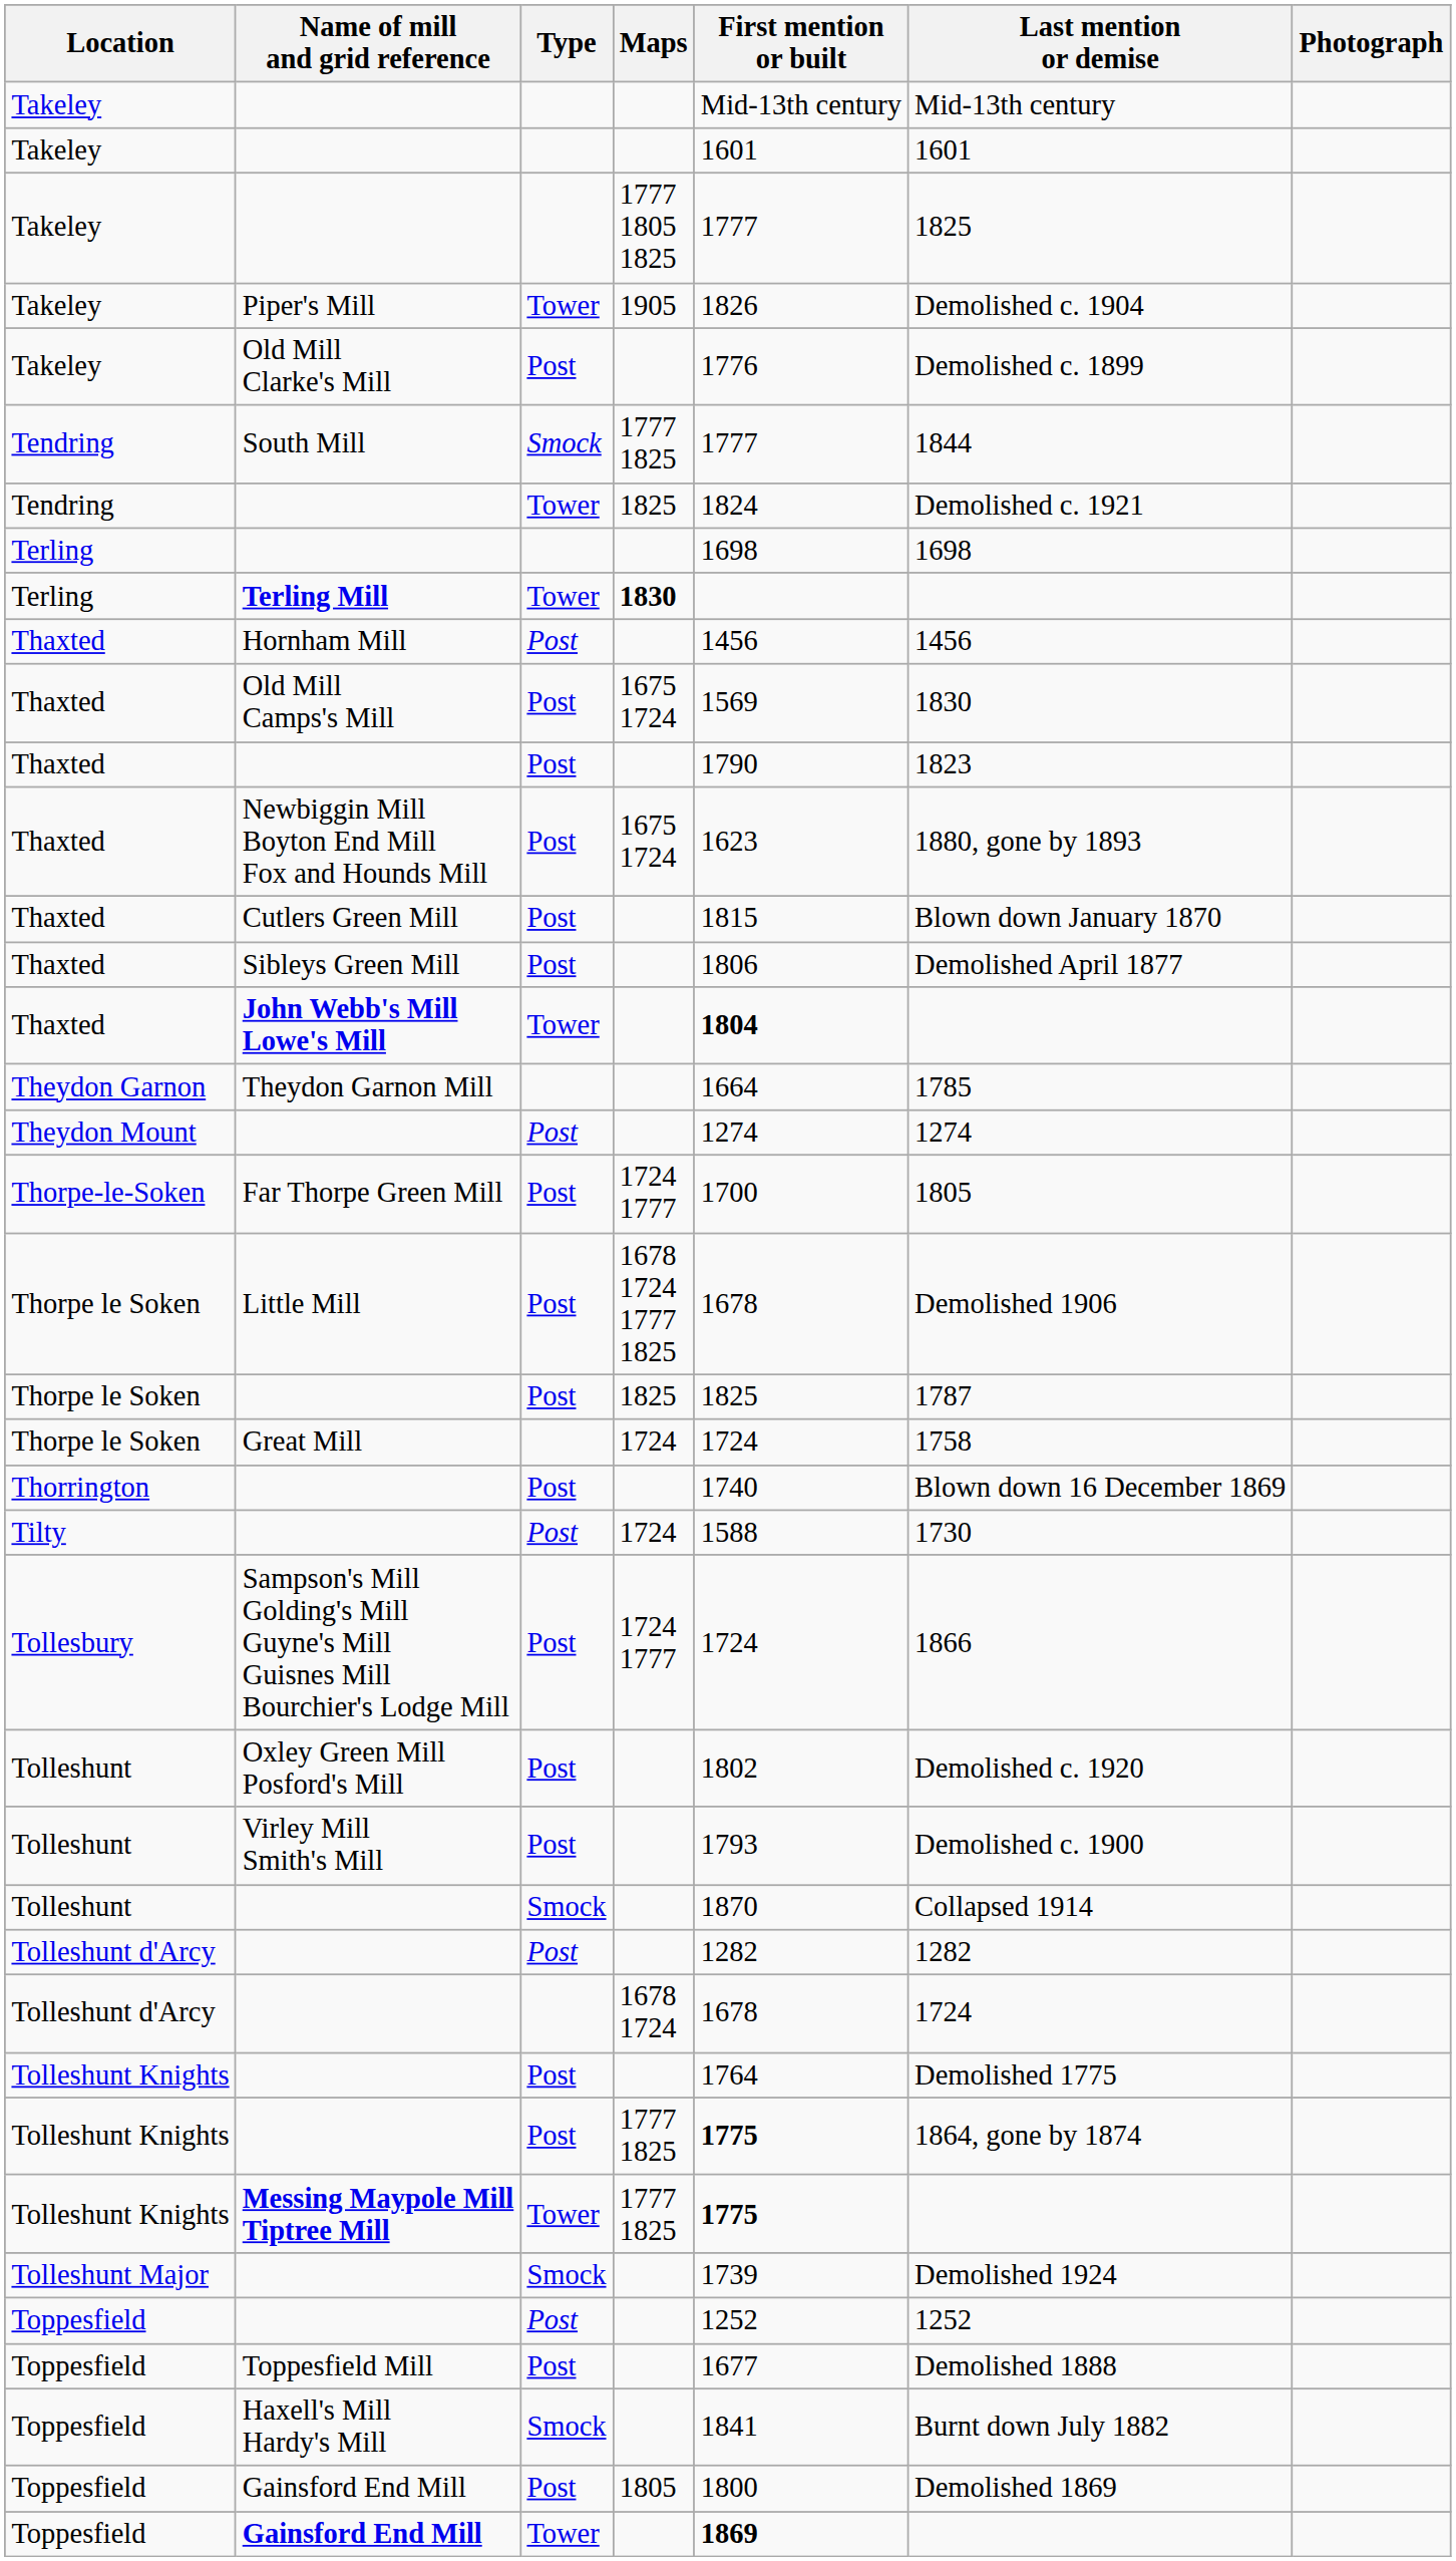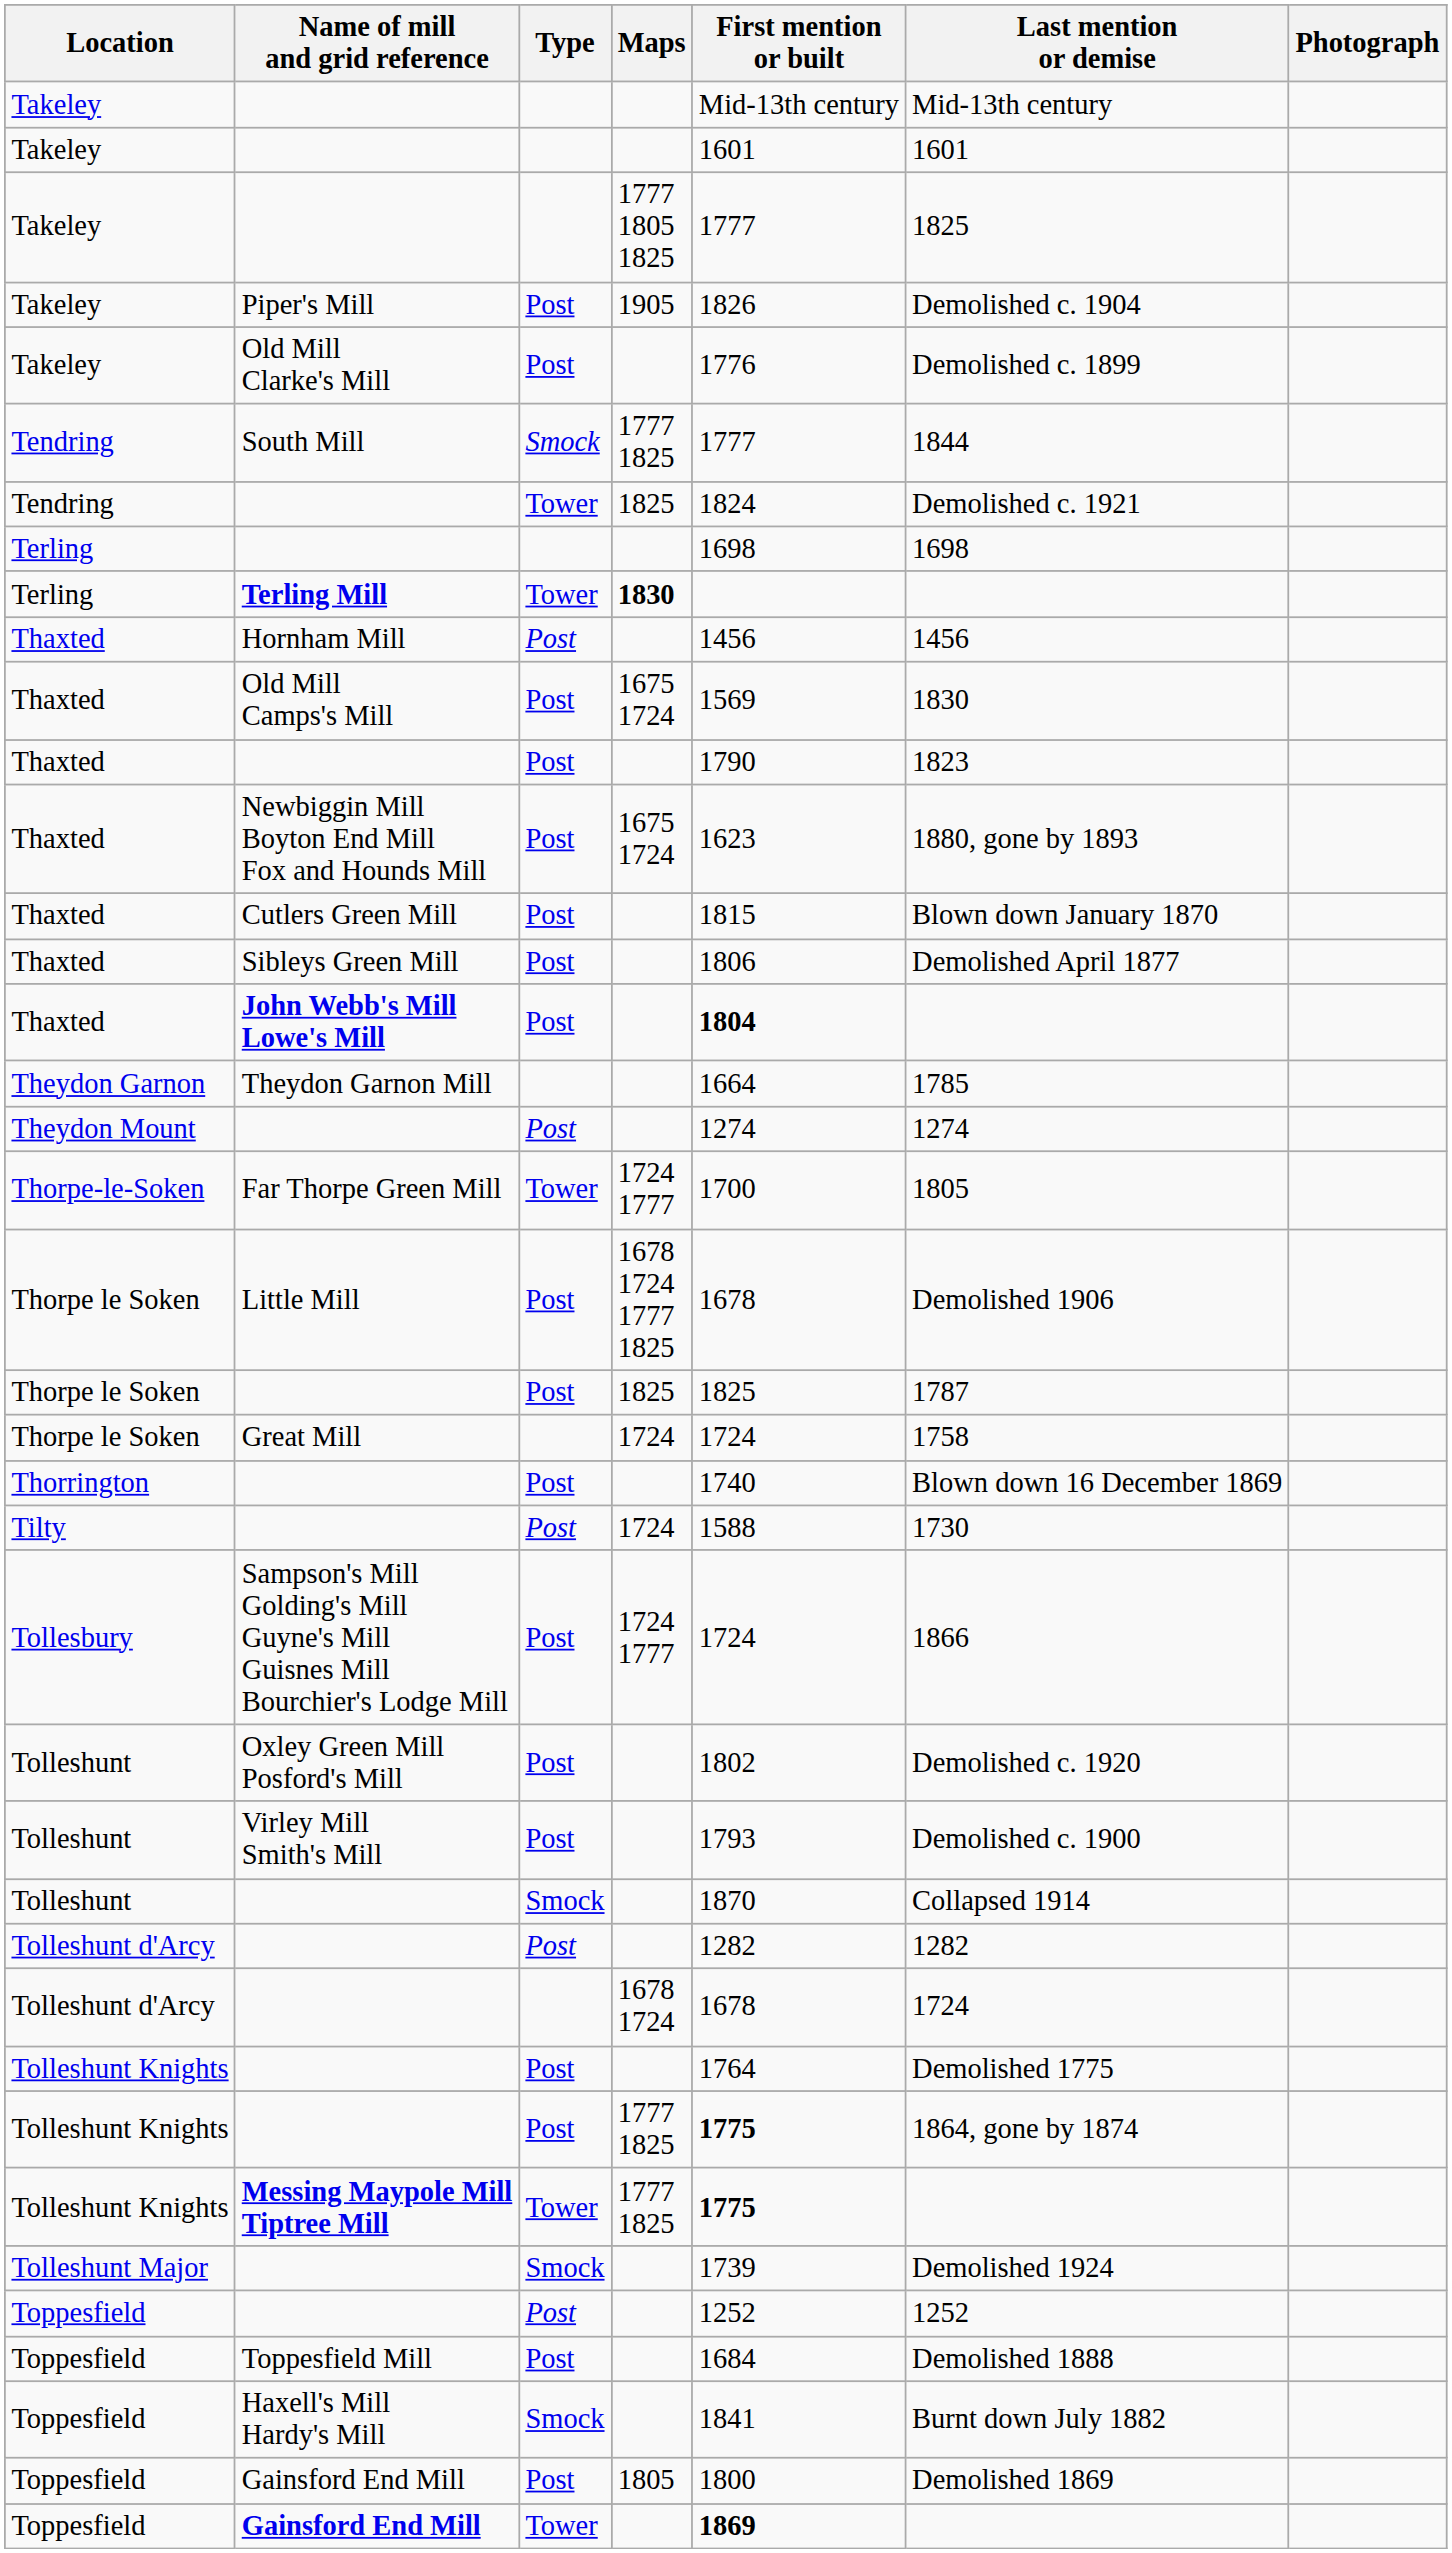Piper's Mill | Type: Tower -> Post
John Webb's Mill Lowe's Mill | Type: Tower -> Post
Far Thorpe Green Mill | Type: Post -> Tower
Toppesfield Mill | First mention or built: 1677 -> 1684
